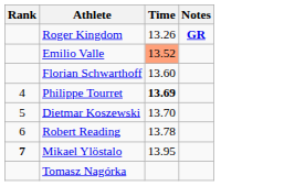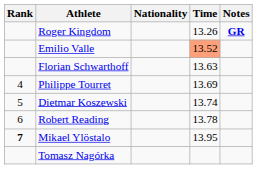+ column: Nationality
Florian Schwarthoff | Time: 13.60 -> 13.63
Philippe Tourret | Time: bold -> normal
Dietmar Koszewski | Time: 13.70 -> 13.74
